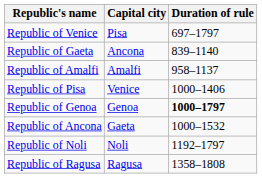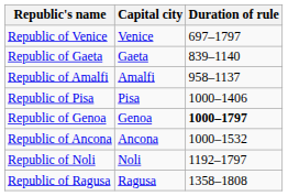Republic of Venice | Capital city: Pisa -> Venice
Republic of Gaeta | Capital city: Ancona -> Gaeta
Republic of Pisa | Capital city: Venice -> Pisa
Republic of Ancona | Capital city: Gaeta -> Ancona
